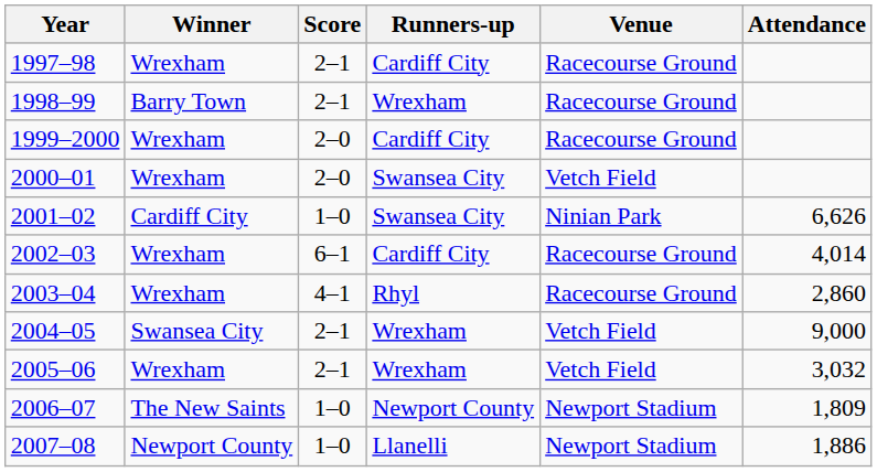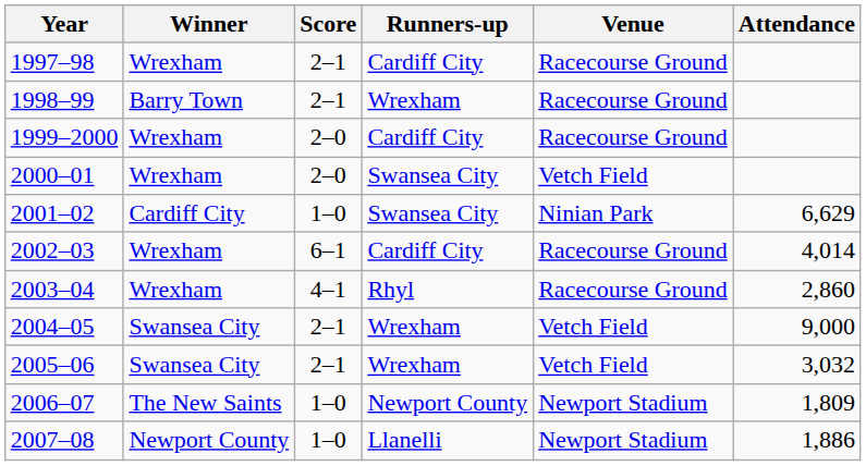2001–02 | Attendance: 6,626 -> 6,629
2005–06 | Winner: Wrexham -> Swansea City
